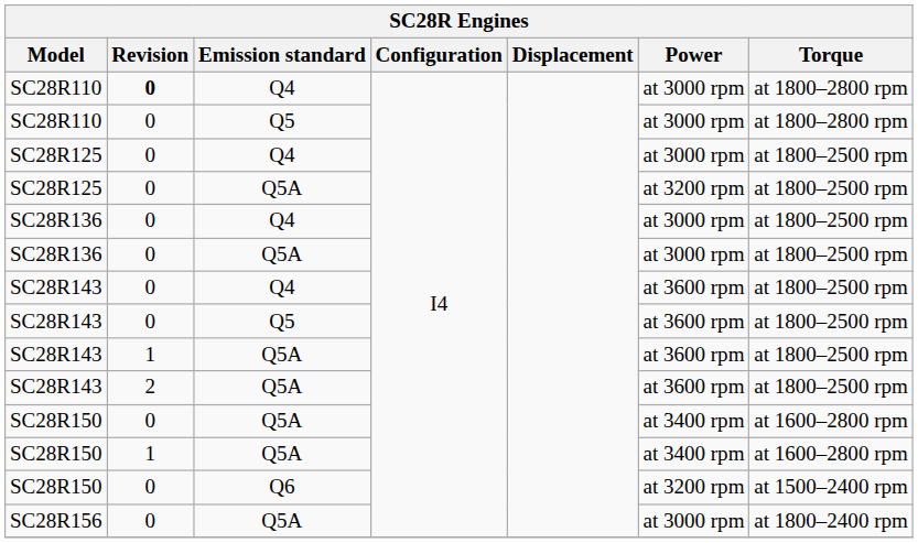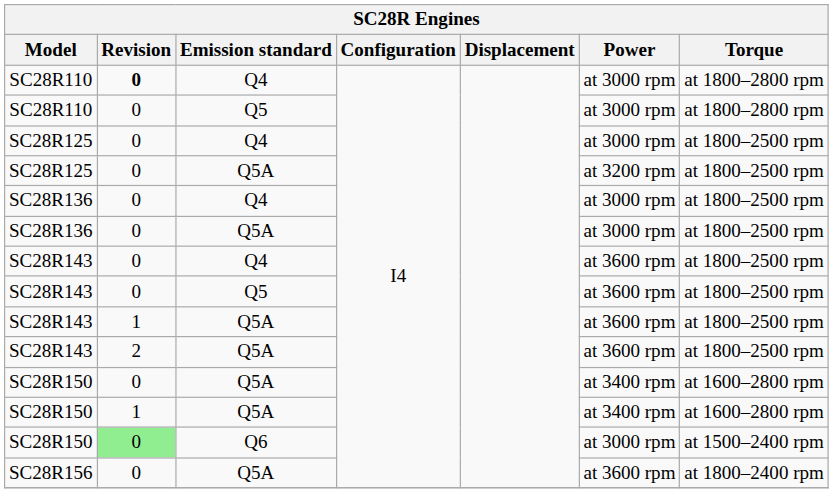SC28R150 / Q6 | Revision: no background -> lightgreen background
SC28R150 / Q6 | Power: at 3200 rpm -> at 3000 rpm
SC28R156 | Power: at 3000 rpm -> at 3600 rpm
